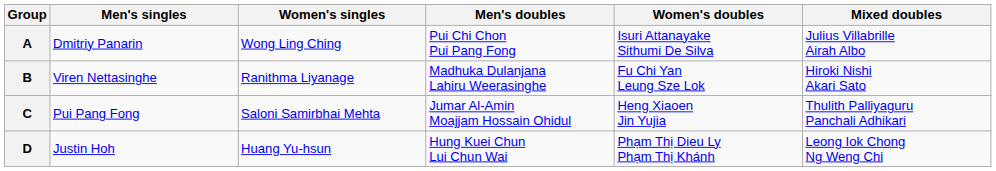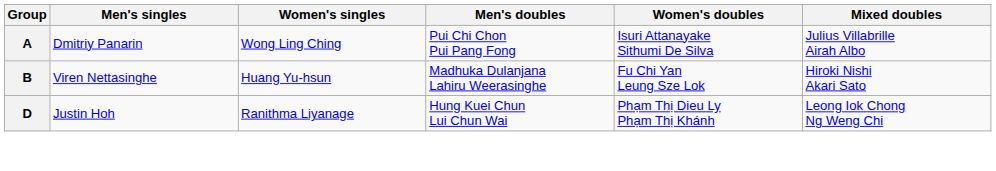B | Women's singles: Ranithma Liyanage -> Huang Yu-hsun
- row: C | Pui Pang Fong | Saloni Samirbhai Mehta | Jumar Al-Amin Moajjam Hossain Ohidul | Heng Xiaoen Jin Yujia | Thulith Palliyaguru Panchali Adhikari
D | Women's singles: Huang Yu-hsun -> Ranithma Liyanage
